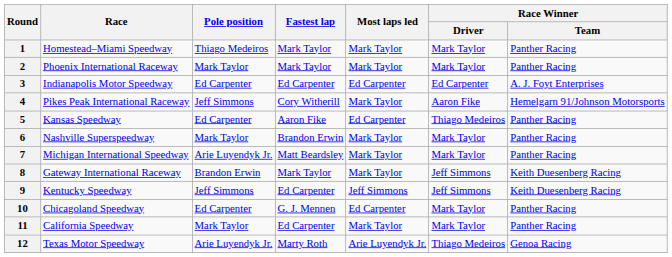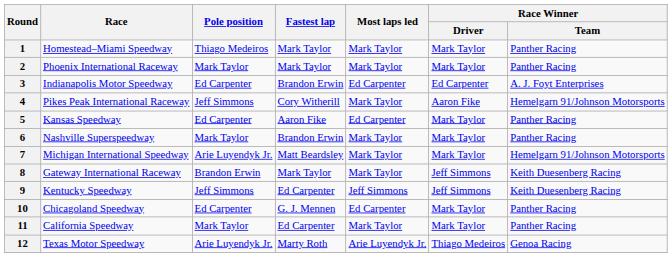3 | Fastest lap: Ed Carpenter -> Brandon Erwin
5 | Race Winner / Driver: Thiago Medeiros -> Mark Taylor
7 | Race Winner / Team: Panther Racing -> Hemelgarn 91/Johnson Motorsports
